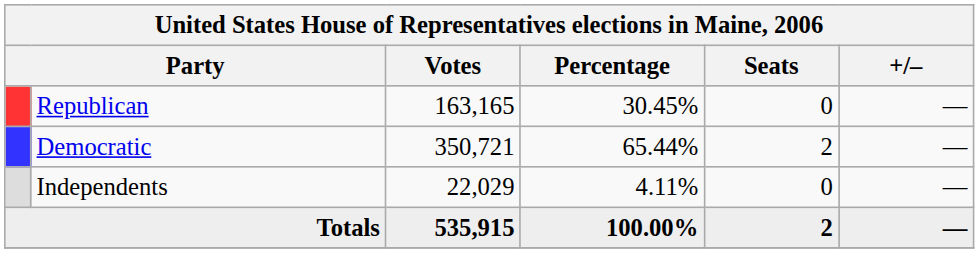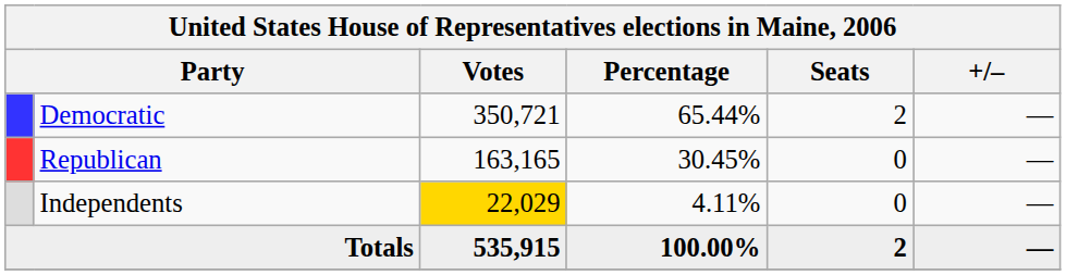rows swapped: Democratic <-> Republican
Independents | Votes: no background -> gold background
